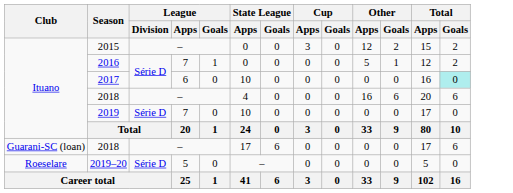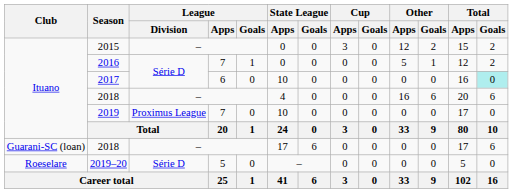2019 | League / Division: Série D -> Proximus League
